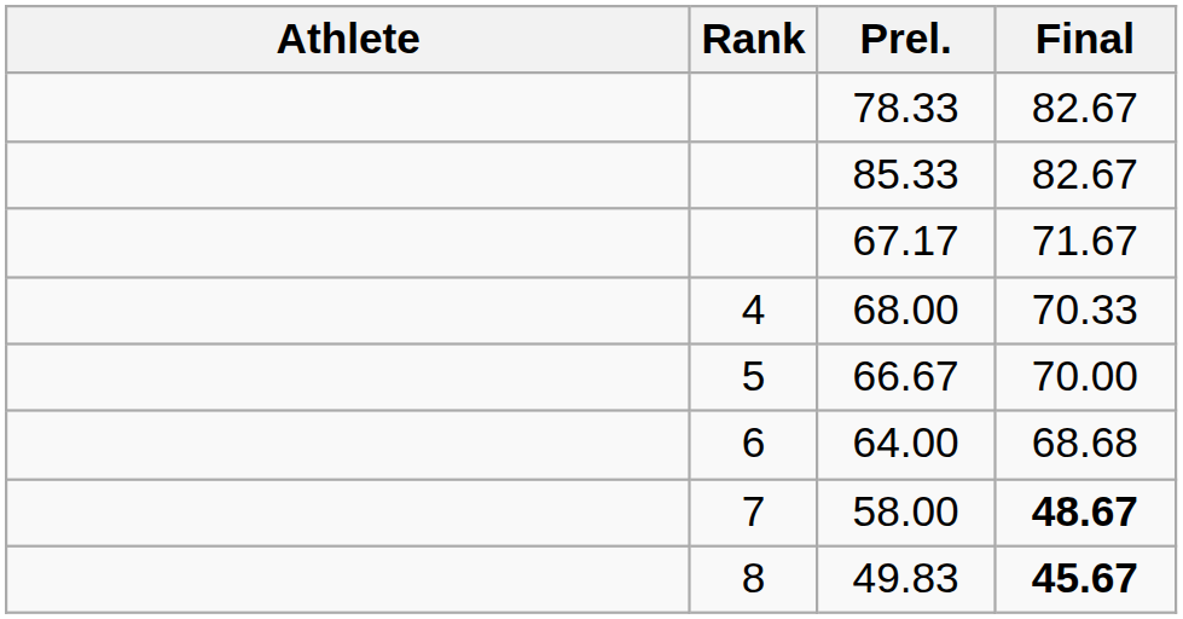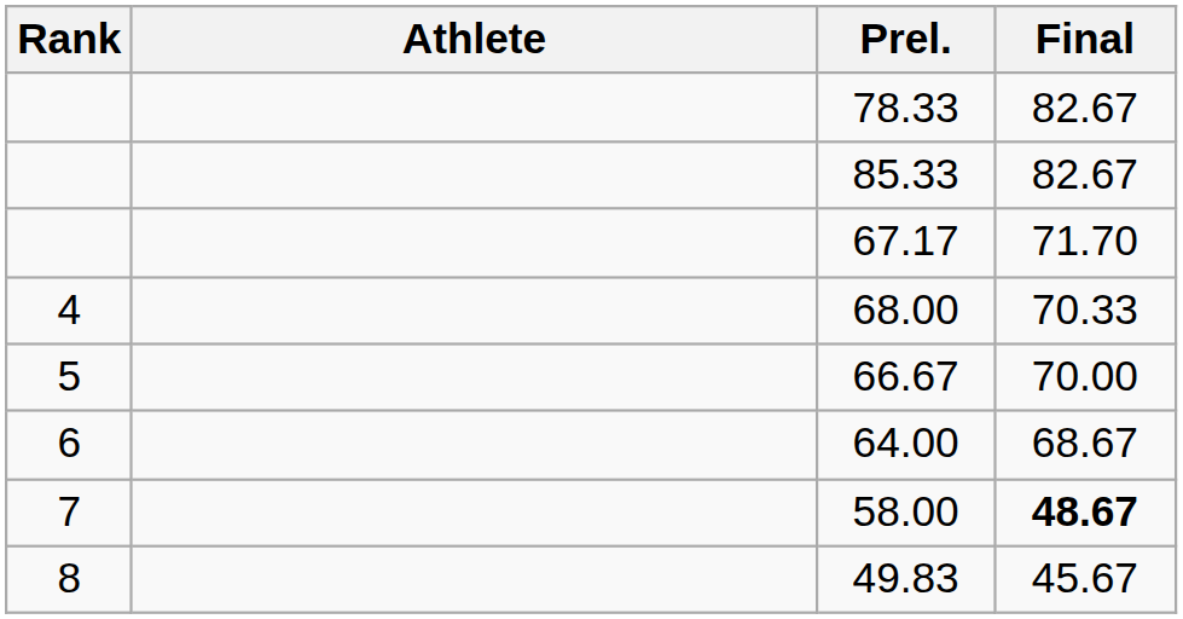columns swapped: Rank <-> Athlete
67.17 | Final: 71.67 -> 71.70
64.00 | Final: 68.68 -> 68.67
49.83 | Final: bold -> normal
